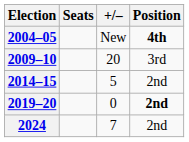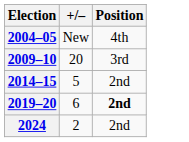- column: Seats
2004–05 | Position: bold -> normal
2019–20 | +/–: 0 -> 6
2024 | +/–: 7 -> 2
